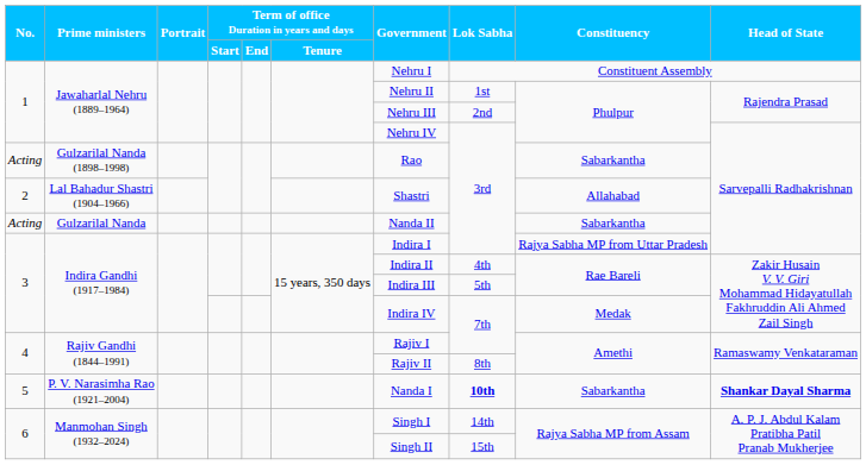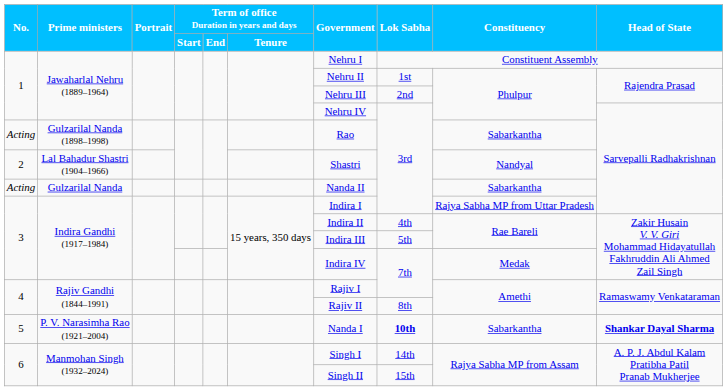Lal Bahadur Shastri (1904–1966) | Constituency: Allahabad -> Nandyal
